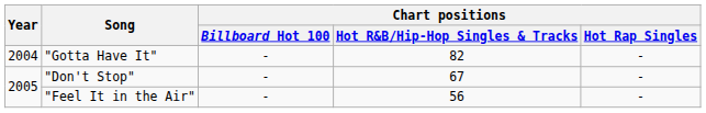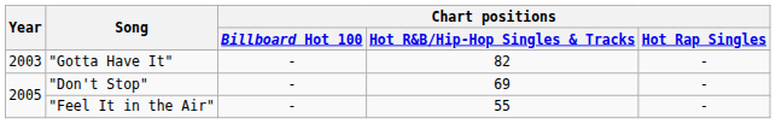"Gotta Have It" | Year: 2004 -> 2003
"Don't Stop" | Chart positions / Hot R&B/Hip-Hop Singles & Tracks: 67 -> 69
"Feel It in the Air" | Chart positions / Hot R&B/Hip-Hop Singles & Tracks: 56 -> 55
